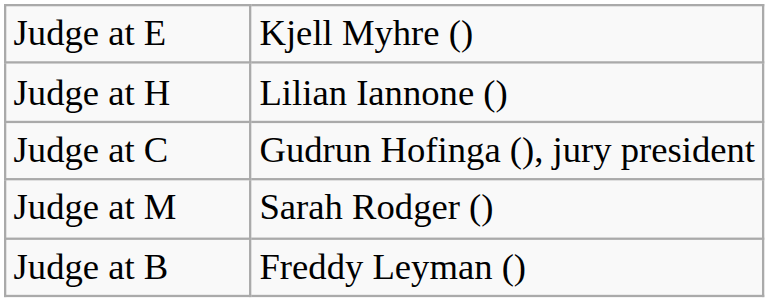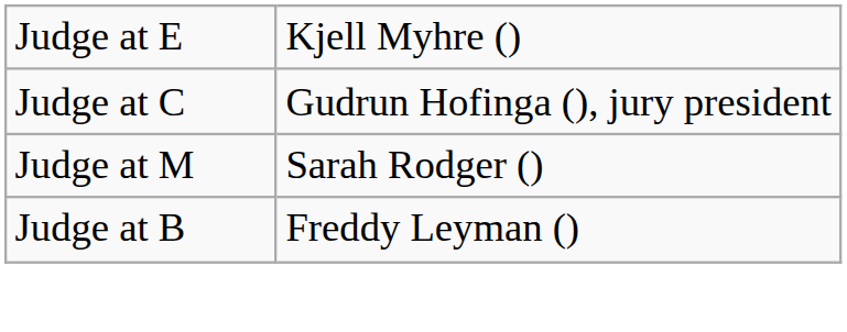- row: Judge at H | Lilian Iannone ()
